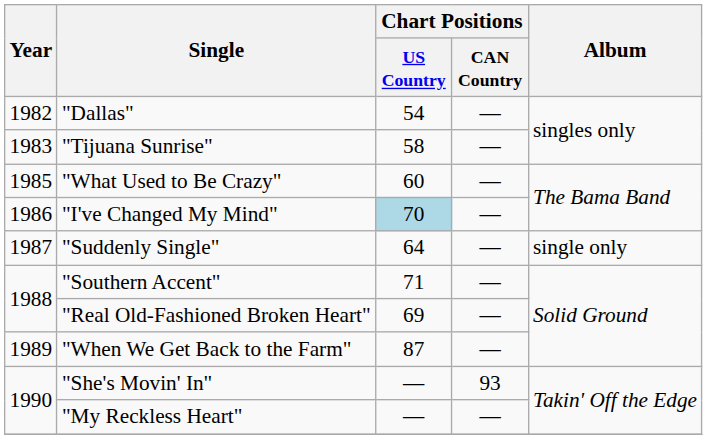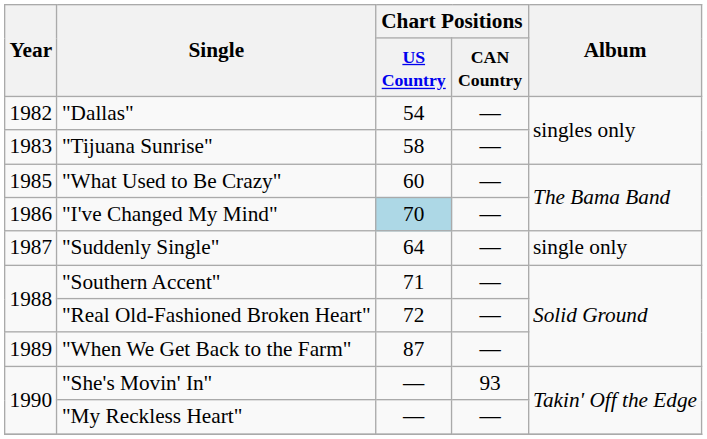"Real Old-Fashioned Broken Heart" | Chart Positions / US Country: 69 -> 72
